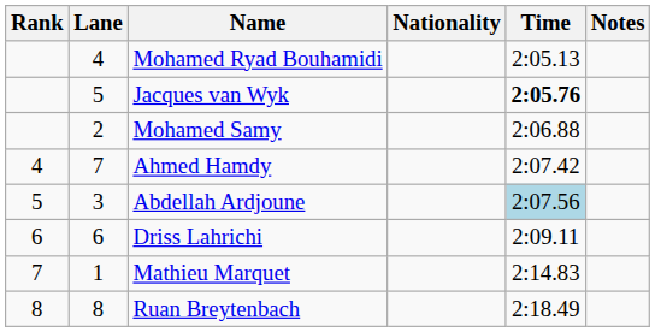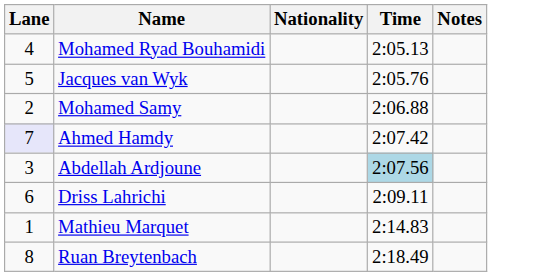- column: Rank | 4 | 5 | 6 | 7 | 8
Jacques van Wyk | Time: bold -> normal
Ahmed Hamdy | Lane: no background -> lavender background
